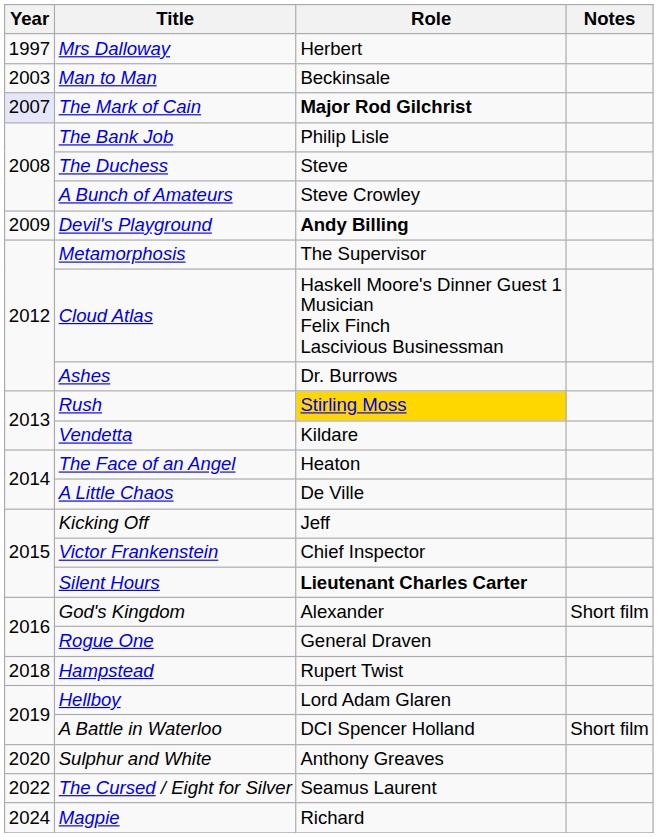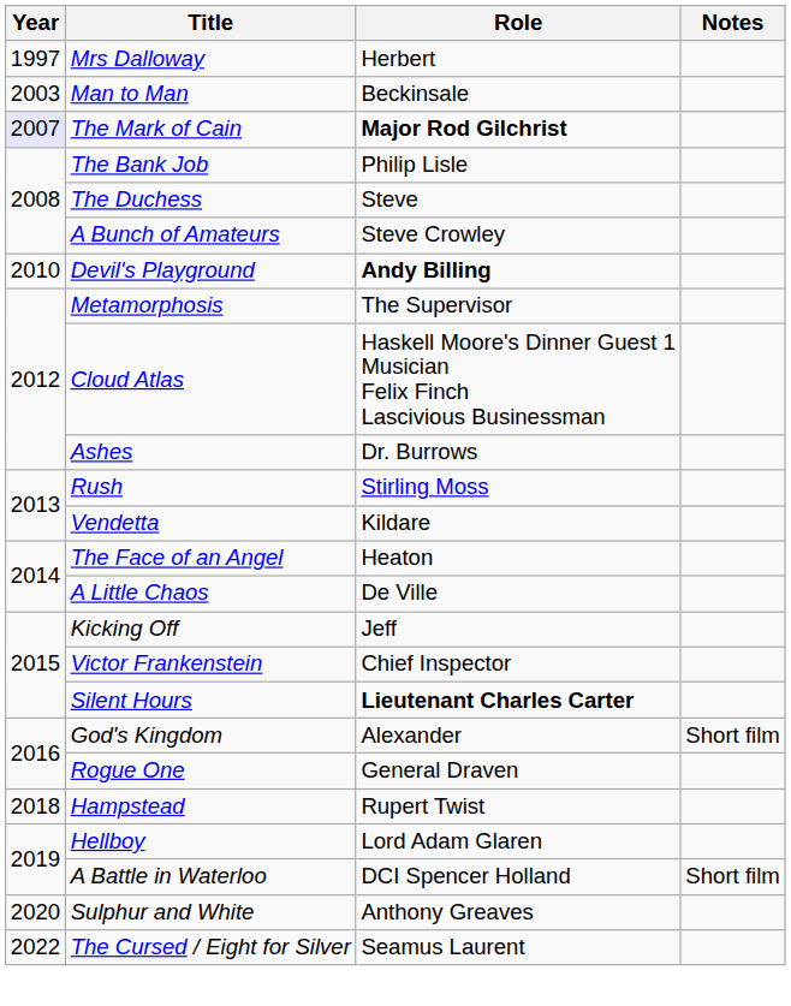Devil's Playground | Year: 2009 -> 2010
Rush | Role: gold background -> no background
- row: 2024 | Magpie | Richard
